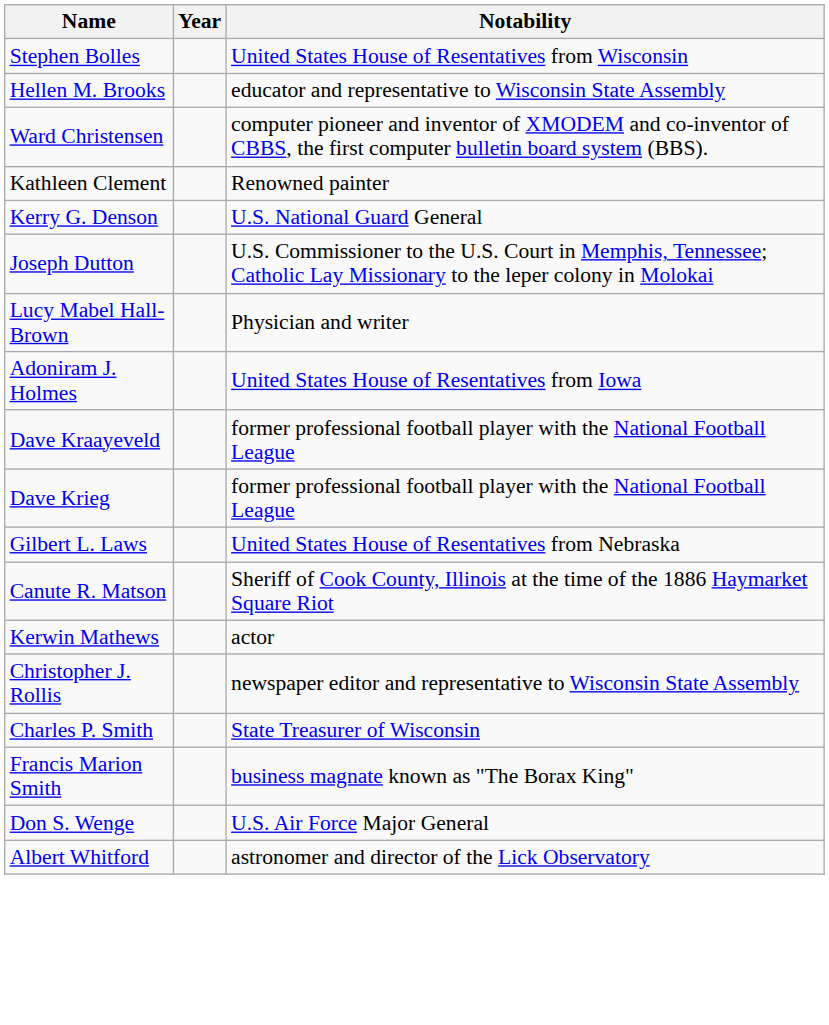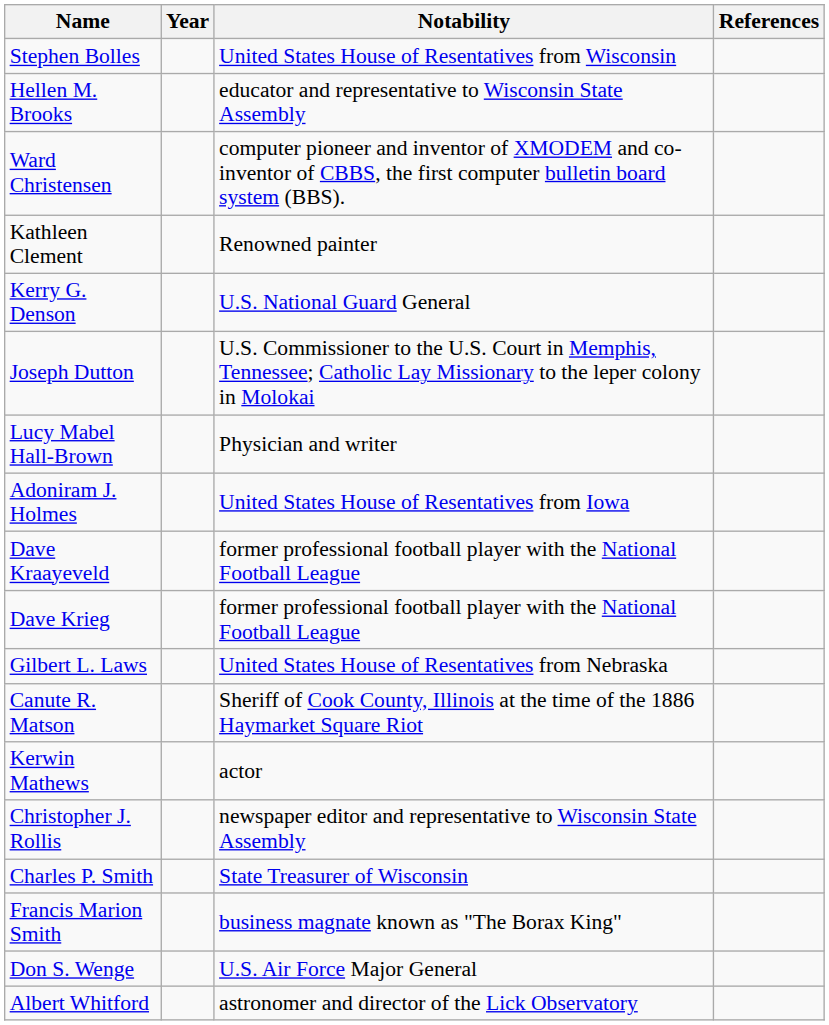+ column: References
